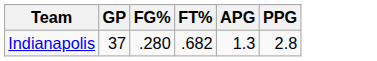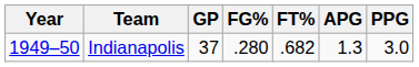+ column: Year | 1949–50
Indianapolis | PPG: 2.8 -> 3.0
